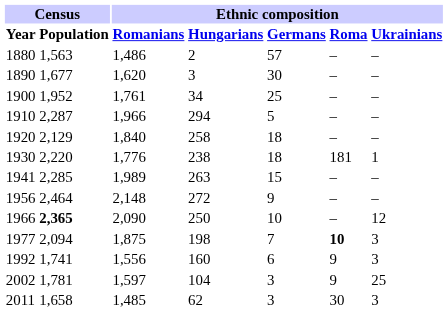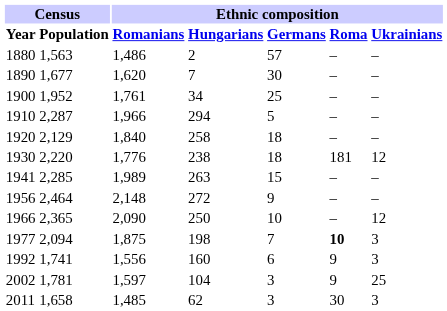1890 | Ethnic composition / Hungarians: 3 -> 7
1930 | Ethnic composition / Ukrainians: 1 -> 12
1966 | Census / Population: bold -> normal
